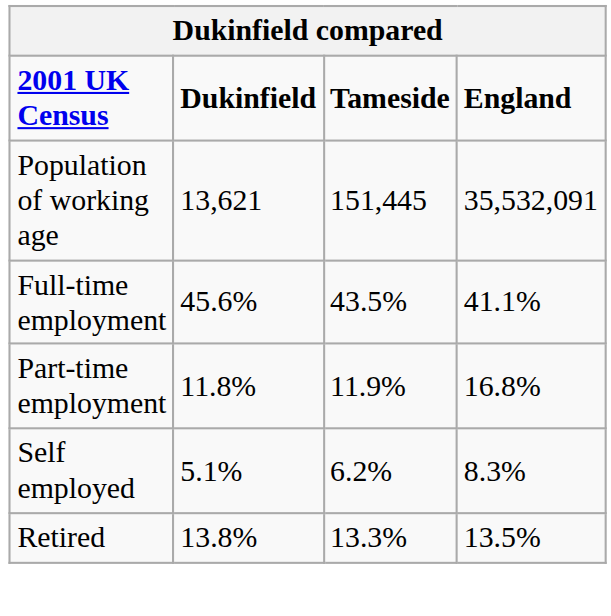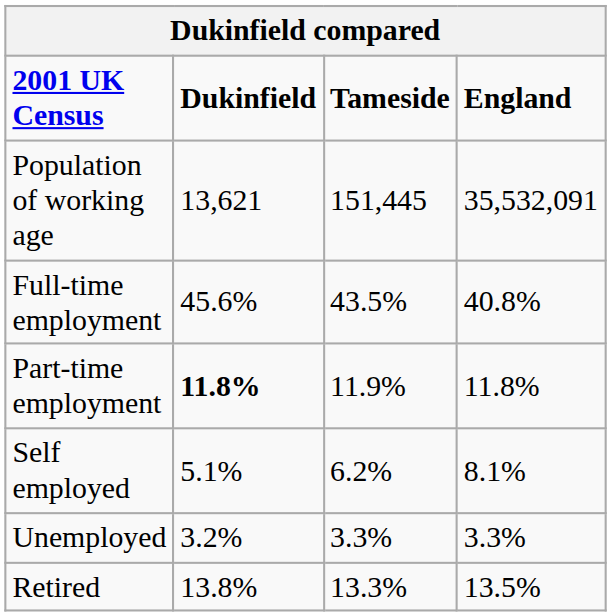Full-time employment | England: 41.1% -> 40.8%
Part-time employment | Dukinfield: normal -> bold
Part-time employment | England: 16.8% -> 11.8%
Self employed | England: 8.3% -> 8.1%
+ row: Unemployed | 3.2% | 3.3% | 3.3%
